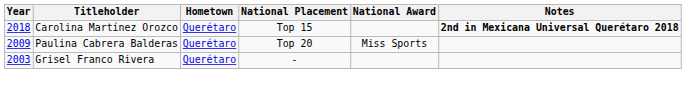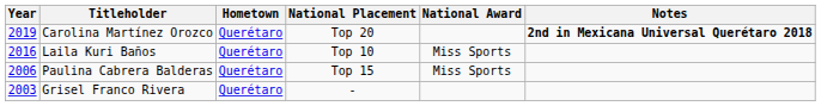Carolina Martínez Orozco | Year: 2018 -> 2019
Carolina Martínez Orozco | National Placement: Top 15 -> Top 20
+ row: 2016 | Laila Kuri Baños | Querétaro | Top 10 | Miss Sports
Paulina Cabrera Balderas | Year: 2009 -> 2006
Paulina Cabrera Balderas | National Placement: Top 20 -> Top 15
